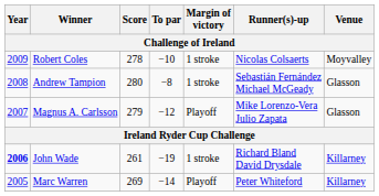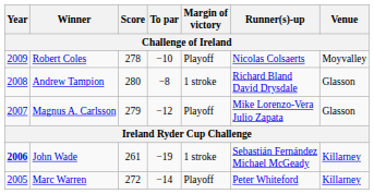Robert Coles | Margin of victory: 1 stroke -> Playoff
Andrew Tampion | Runner(s)-up: Sebastián Fernández Michael McGeady -> Richard Bland David Drysdale
John Wade | Runner(s)-up: Richard Bland David Drysdale -> Sebastián Fernández Michael McGeady
Marc Warren | Score: 269 -> 272
